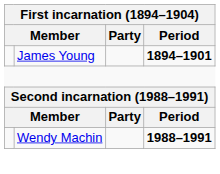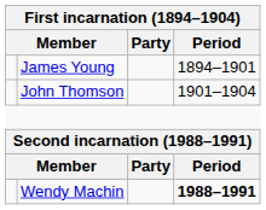James Young | Period: bold -> normal
+ row: John Thomson | 1901–1904
